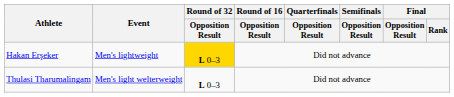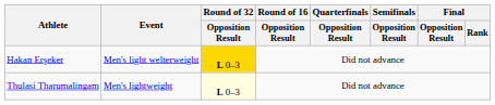Hakan Erşeker | Event: Men's lightweight -> Men's light welterweight
Thulasi Tharumalingam | Event: Men's light welterweight -> Men's lightweight
Thulasi Tharumalingam | Round of 32 / Opposition Result: no background -> lightyellow background
